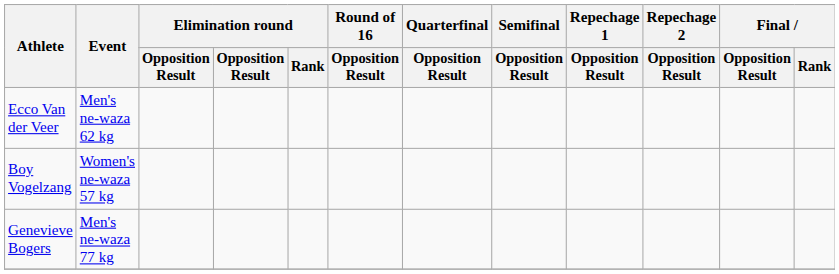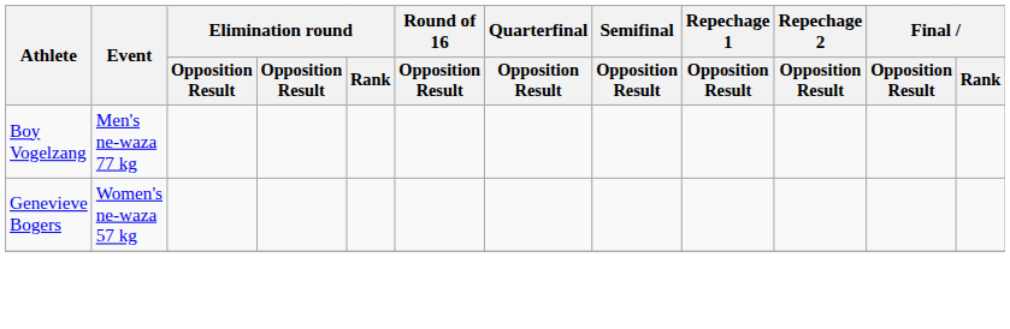- row: Ecco Van der Veer | Men's ne-waza 62 kg
Boy Vogelzang | Event: Women's ne-waza 57 kg -> Men's ne-waza 77 kg
Genevieve Bogers | Event: Men's ne-waza 77 kg -> Women's ne-waza 57 kg
